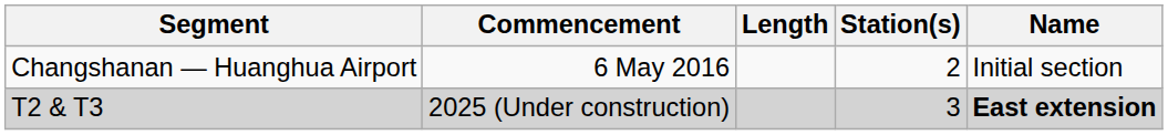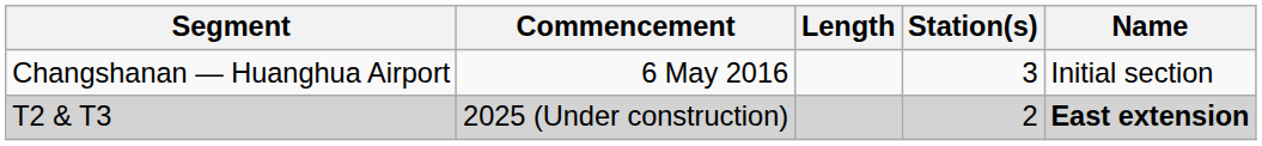Changshanan — Huanghua Airport | Station(s): 2 -> 3
T2 & T3 | Station(s): 3 -> 2
